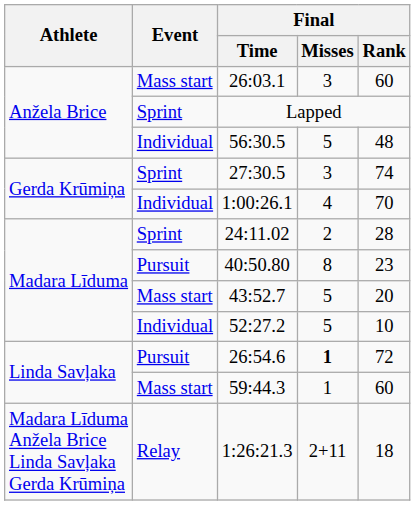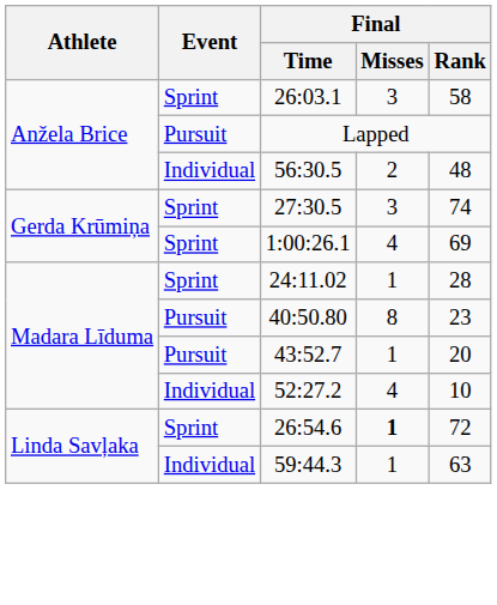26:03.1 | Event: Mass start -> Sprint
26:03.1 | Final / Rank: 60 -> 58
Lapped | Event: Sprint -> Pursuit
56:30.5 | Final / Misses: 5 -> 2
1:00:26.1 | Event: Individual -> Sprint
1:00:26.1 | Final / Rank: 70 -> 69
24:11.02 | Final / Misses: 2 -> 1
43:52.7 | Event: Mass start -> Pursuit
43:52.7 | Final / Misses: 5 -> 1
52:27.2 | Final / Misses: 5 -> 4
26:54.6 | Event: Pursuit -> Sprint
59:44.3 | Event: Mass start -> Individual
59:44.3 | Final / Rank: 60 -> 63
- row: Madara Līduma Anžela Brice Linda Savļaka Gerda Krūmiņa | Relay | 1:26:21.3 | 2+11 | 18
